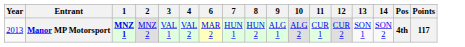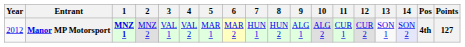+ column: 5 | MAR 1
Manor MP Motorsport | Year: 2013 -> 2012
Manor MP Motorsport | 14: no background -> lavender background
Manor MP Motorsport | Points: 117 -> 127
